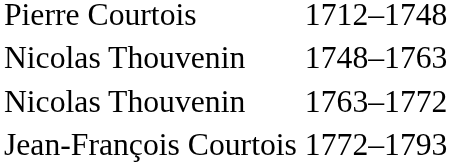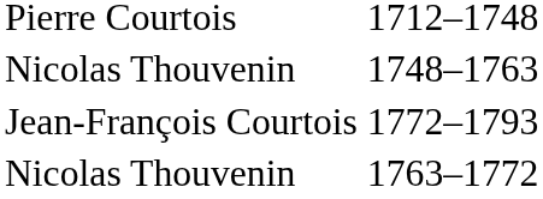rows swapped: 1763–1772 <-> 1772–1793
